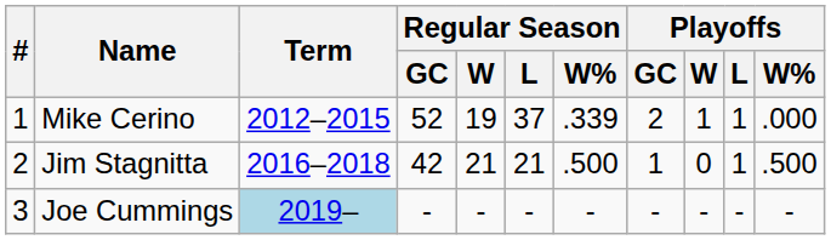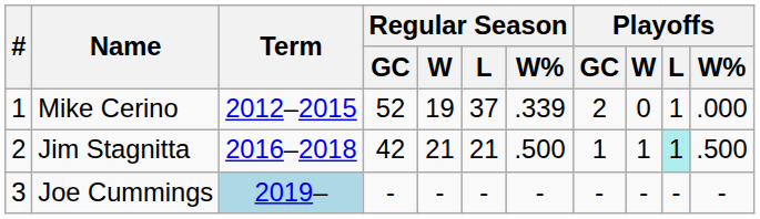Mike Cerino | Playoffs / W: 1 -> 0
Jim Stagnitta | Playoffs / W: 0 -> 1
Jim Stagnitta | Playoffs / L: no background -> paleturquoise background
